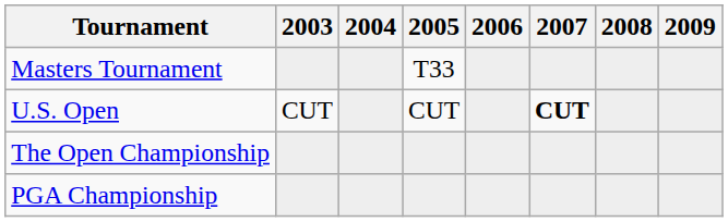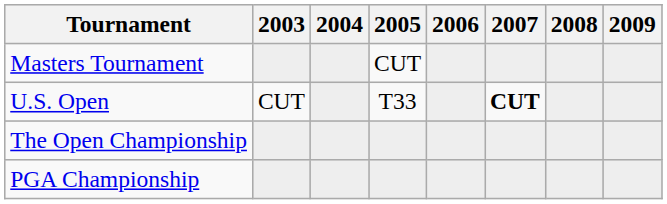Masters Tournament | 2005: T33 -> CUT
U.S. Open | 2005: CUT -> T33
